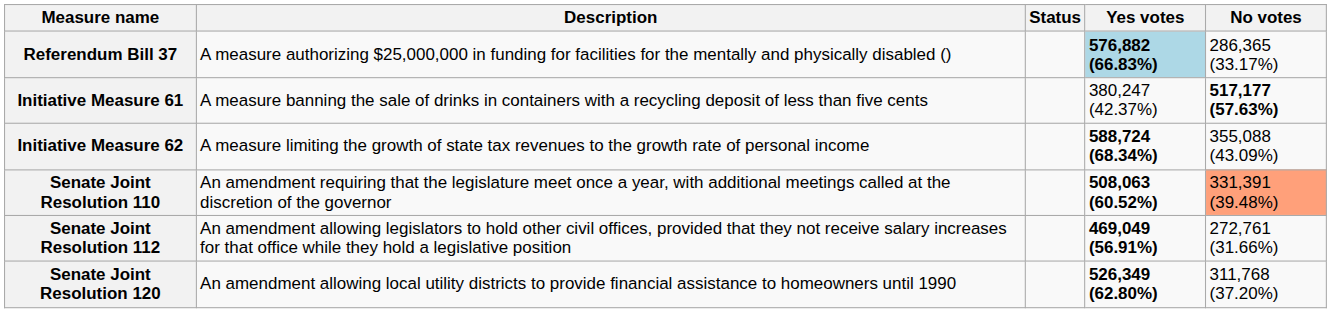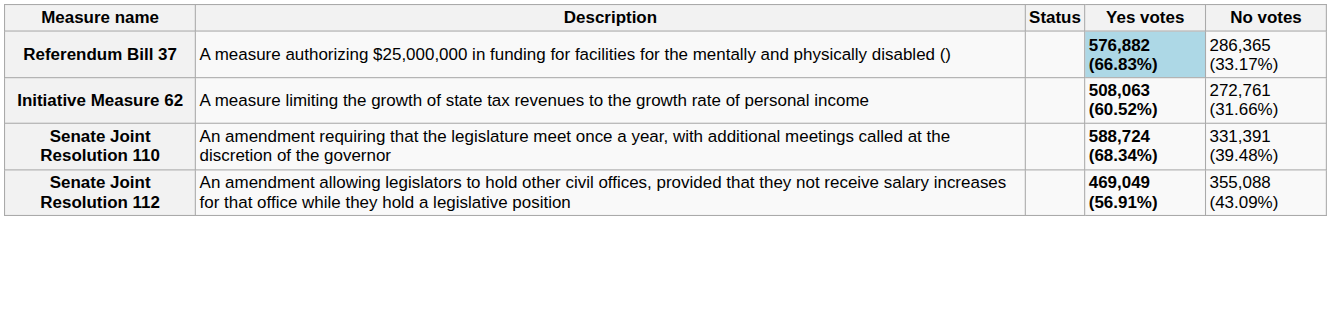- row: Initiative Measure 61 | A measure banning the sale of drinks in containers with a recycling deposit of less than five cents | 380,247 (42.37%) | 517,177 (57.63%)
Initiative Measure 62 | Yes votes: 588,724 (68.34%) -> 508,063 (60.52%)
Initiative Measure 62 | No votes: 355,088 (43.09%) -> 272,761 (31.66%)
Senate Joint Resolution 110 | Yes votes: 508,063 (60.52%) -> 588,724 (68.34%)
Senate Joint Resolution 110 | No votes: lightsalmon background -> no background
Senate Joint Resolution 112 | No votes: 272,761 (31.66%) -> 355,088 (43.09%)
- row: Senate Joint Resolution 120 | An amendment allowing local utility districts to provide financial assistance to homeowners until 1990 | 526,349 (62.80%) | 311,768 (37.20%)
